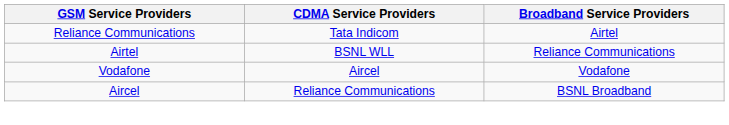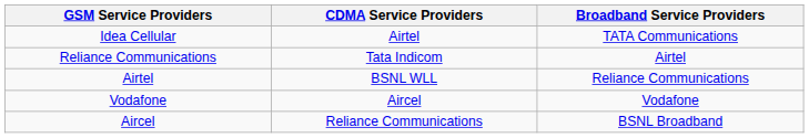+ row: Idea Cellular | Airtel | TATA Communications
